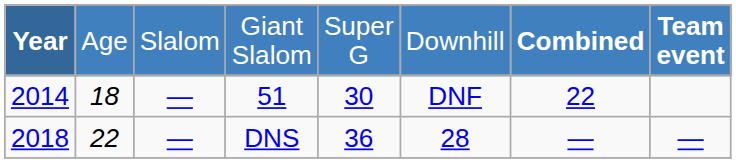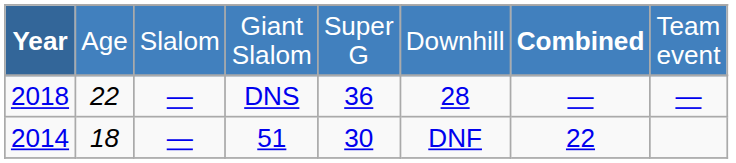Giant Slalom | column 8: bold -> normal
rows swapped: 51 <-> DNS
